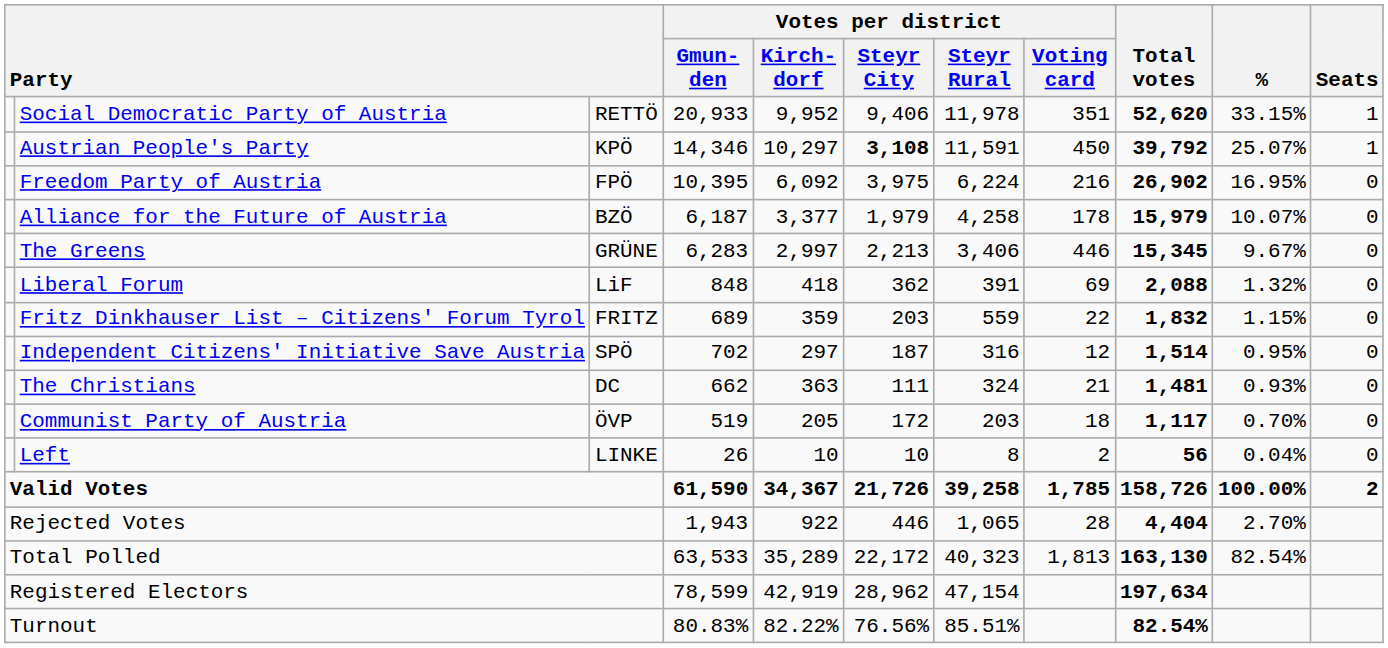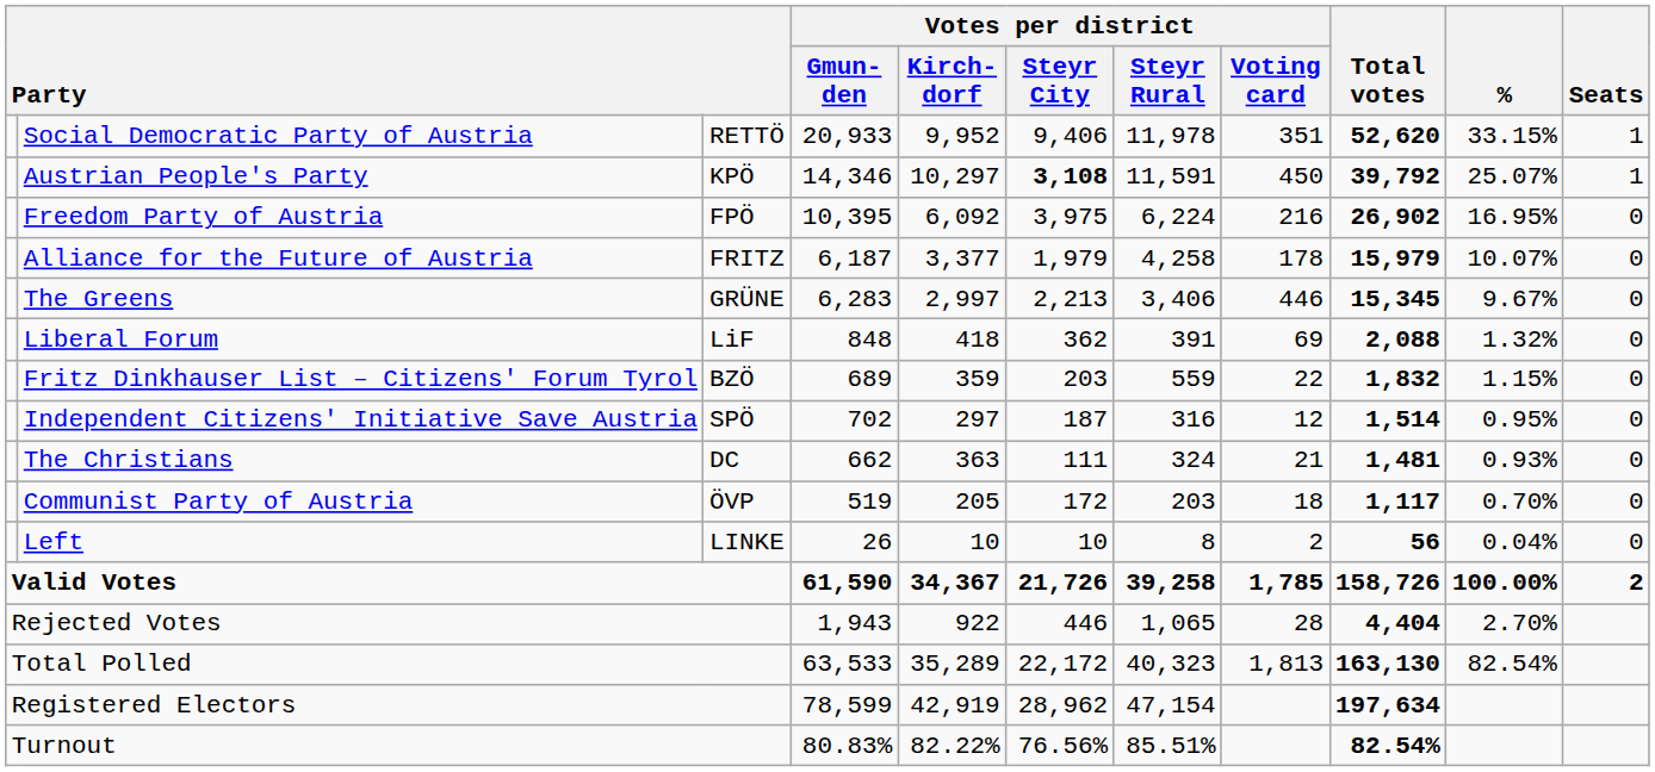Alliance for the Future of Austria | column 3: BZÖ -> FRITZ
Fritz Dinkhauser List – Citizens' Forum Tyrol | column 3: FRITZ -> BZÖ
